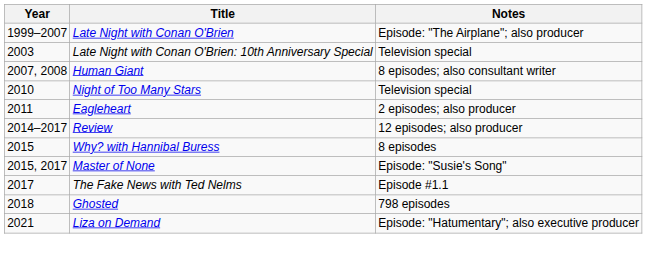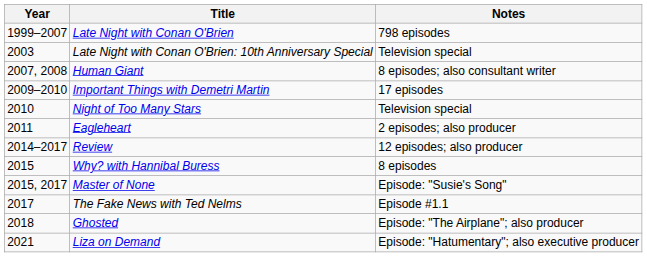Late Night with Conan O'Brien | Notes: Episode: "The Airplane"; also producer -> 798 episodes
+ row: 2009–2010 | Important Things with Demetri Martin | 17 episodes
Ghosted | Notes: 798 episodes -> Episode: "The Airplane"; also producer
